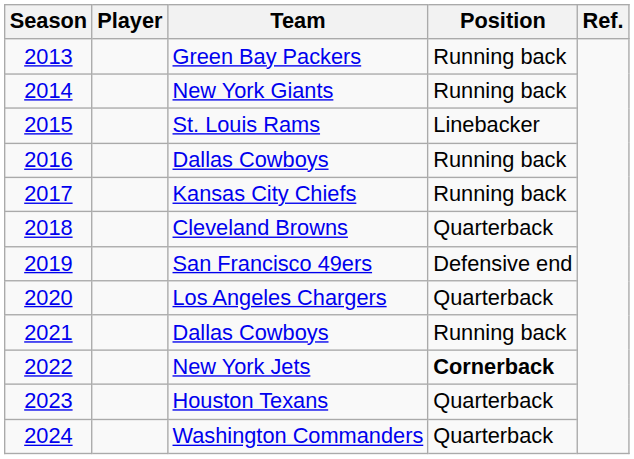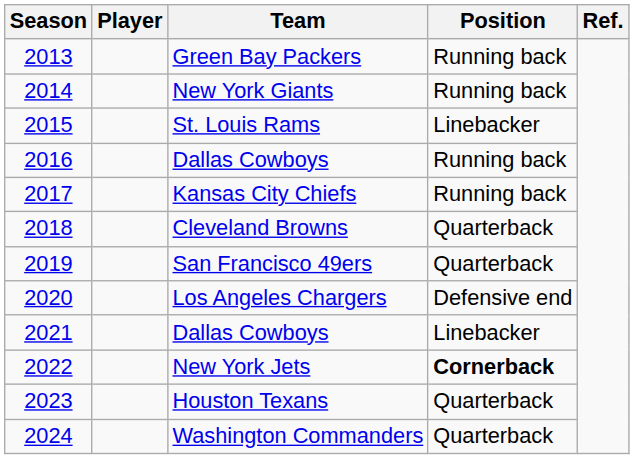San Francisco 49ers | Position: Defensive end -> Quarterback
Los Angeles Chargers | Position: Quarterback -> Defensive end
2021 / Dallas Cowboys | Position: Running back -> Linebacker
